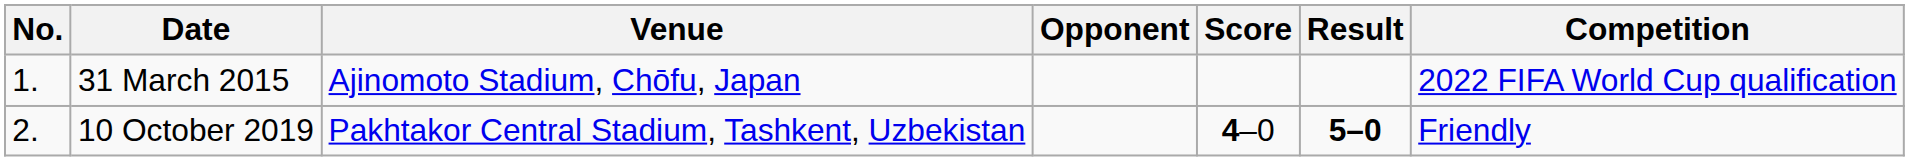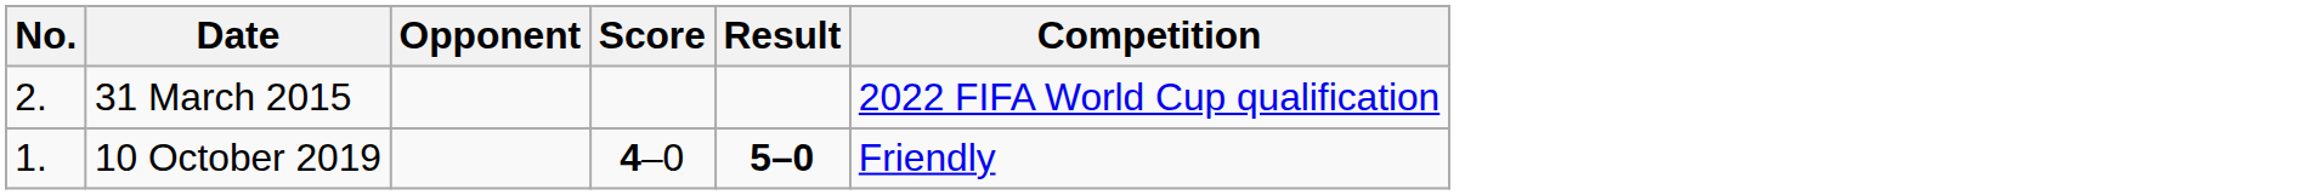- column: Venue | Ajinomoto Stadium, Chōfu, Japan | Pakhtakor Central Stadium, Tashkent, Uzbekistan
31 March 2015 | No.: 1. -> 2.
10 October 2019 | No.: 2. -> 1.
